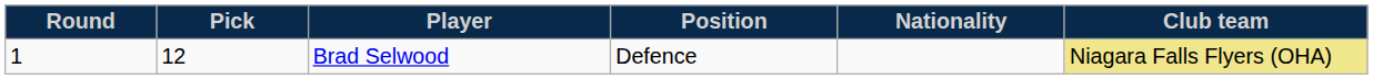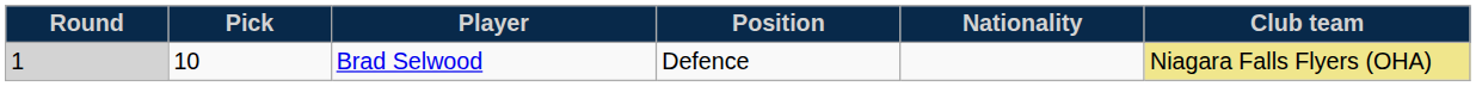Brad Selwood | Round: no background -> lightgrey background
Brad Selwood | Pick: 12 -> 10
